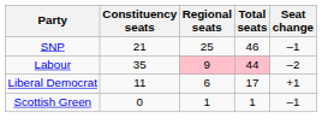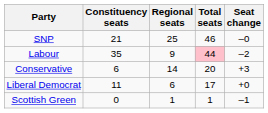SNP | Seat change: –1 -> –0
Labour | Regional seats: pink background -> no background
+ row: Conservative | 6 | 14 | 20 | +3
Liberal Democrat | Seat change: +1 -> +0
